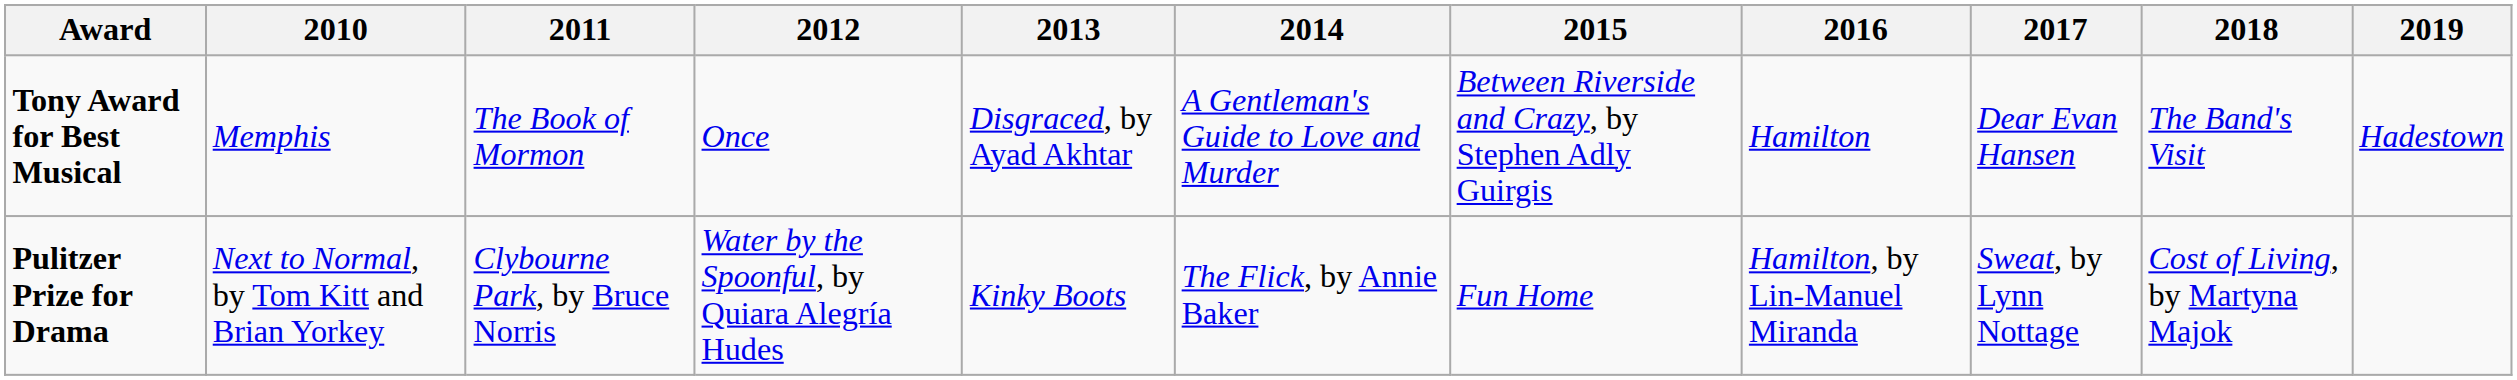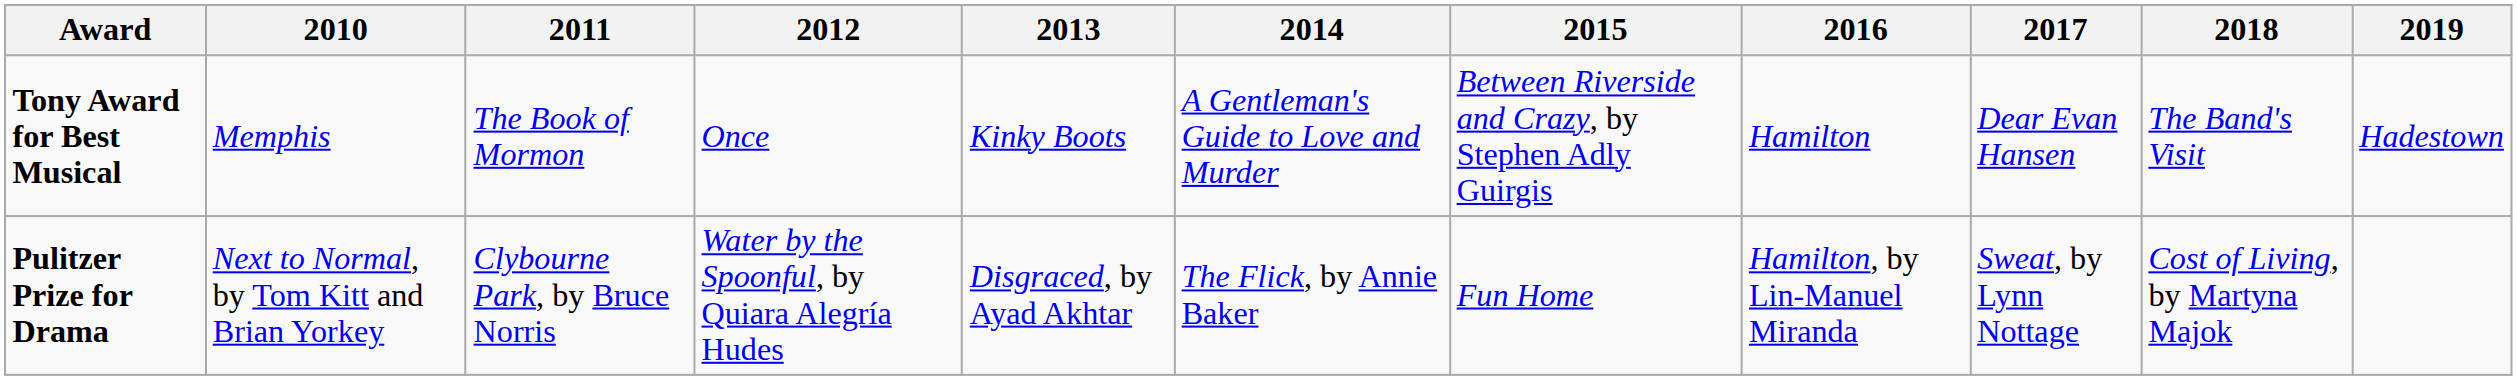Tony Award for Best Musical | 2013: Disgraced, by Ayad Akhtar -> Kinky Boots
Pulitzer Prize for Drama | 2013: Kinky Boots -> Disgraced, by Ayad Akhtar
